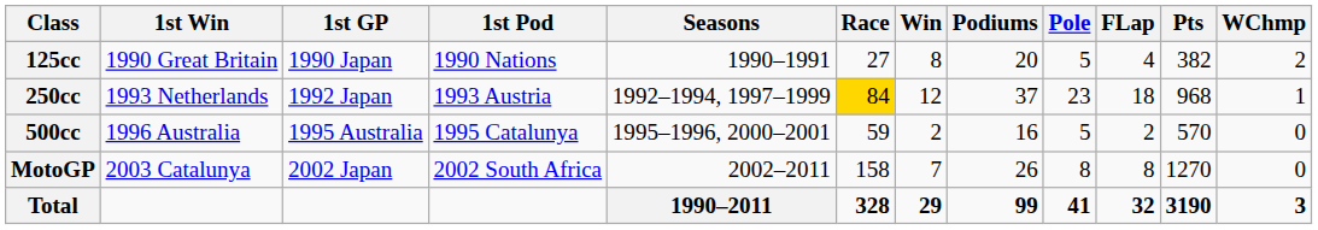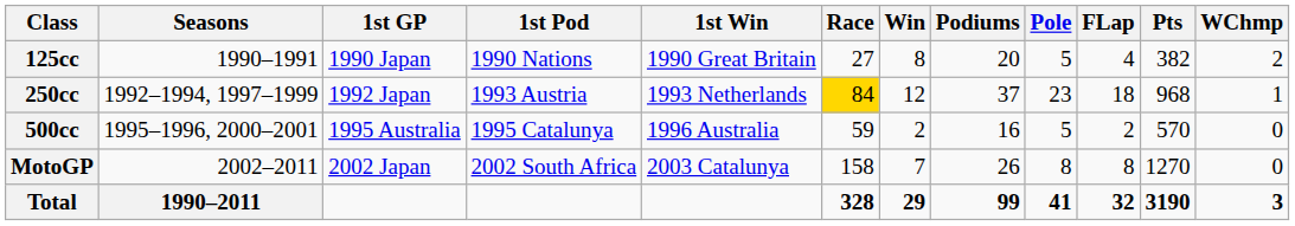columns swapped: Seasons <-> 1st Win
